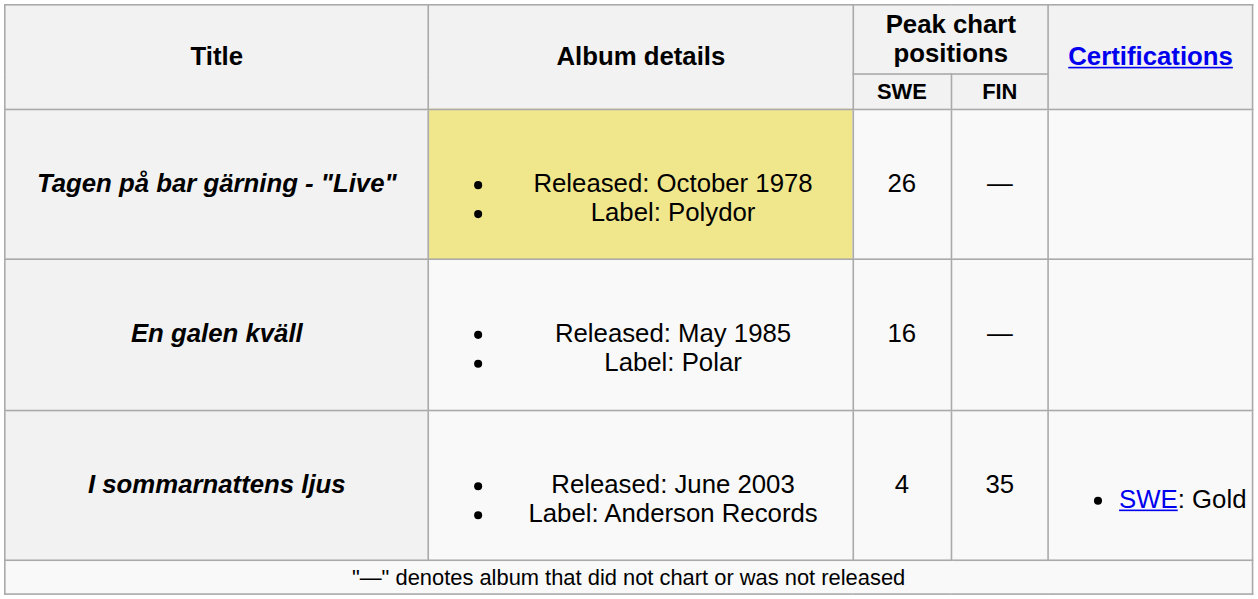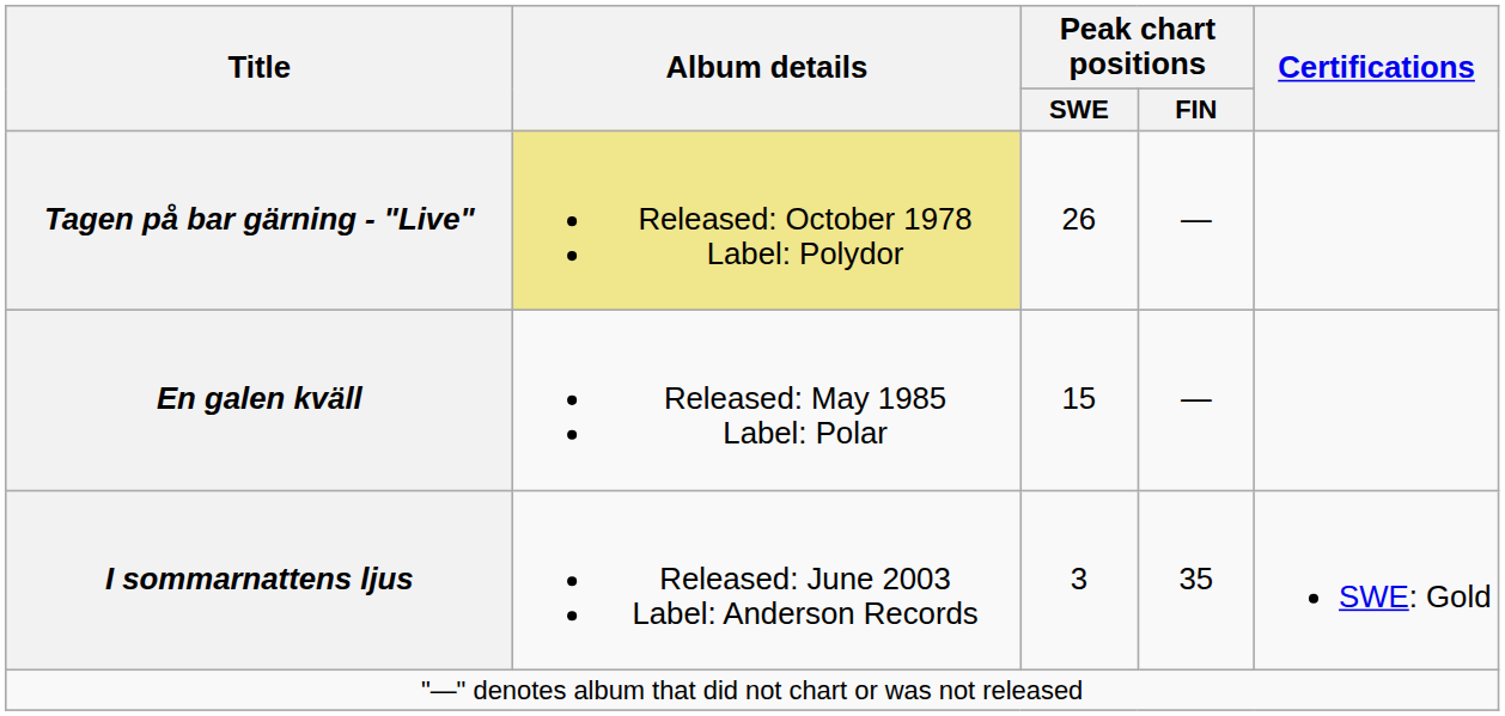En galen kväll | Peak chart positions / SWE: 16 -> 15
I sommarnattens ljus | Peak chart positions / SWE: 4 -> 3
